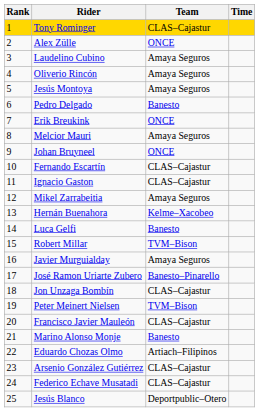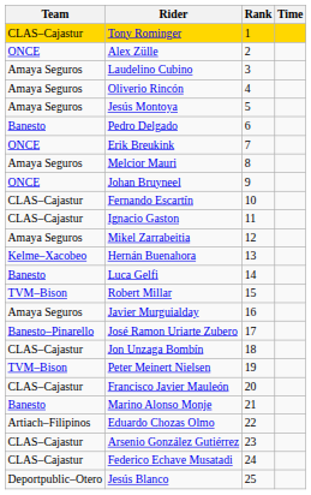columns swapped: Rank <-> Team
